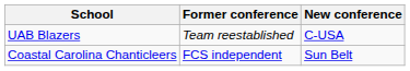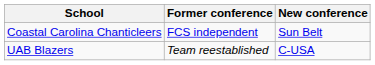rows swapped: Coastal Carolina Chanticleers <-> UAB Blazers
